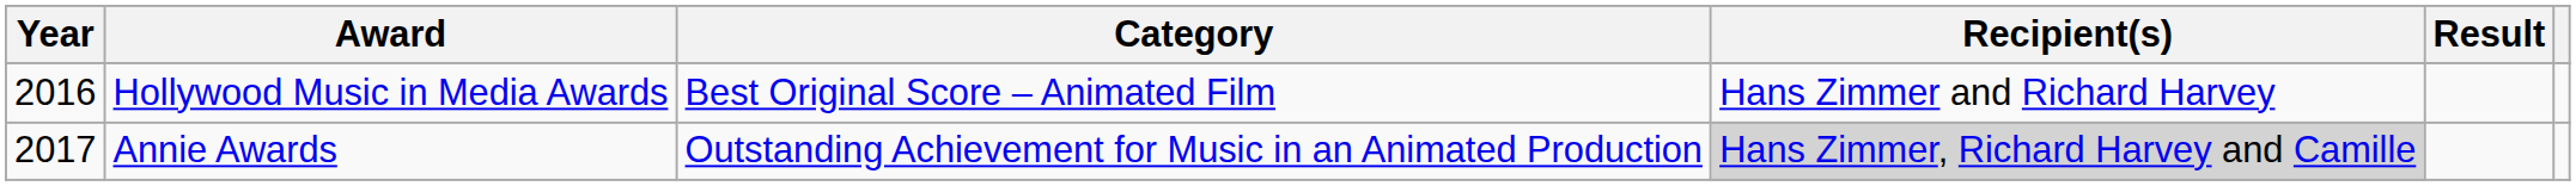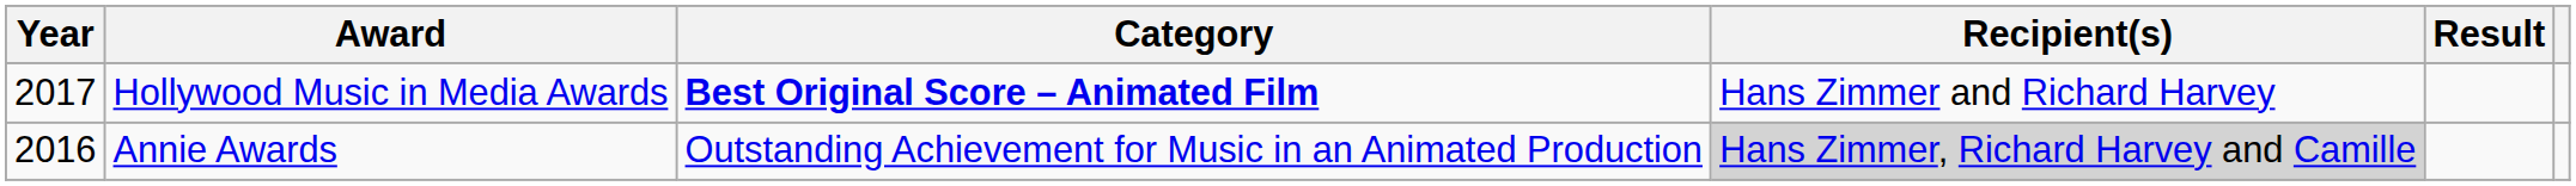Hollywood Music in Media Awards | Year: 2016 -> 2017
Hollywood Music in Media Awards | Category: normal -> bold
Annie Awards | Year: 2017 -> 2016
